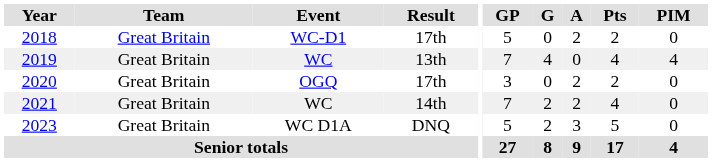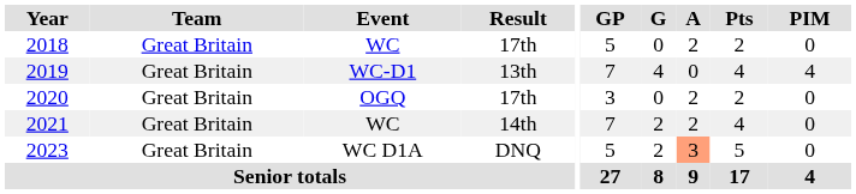2018 | Event: WC-D1 -> WC
2019 | Event: WC -> WC-D1
2023 | A: no background -> lightsalmon background
